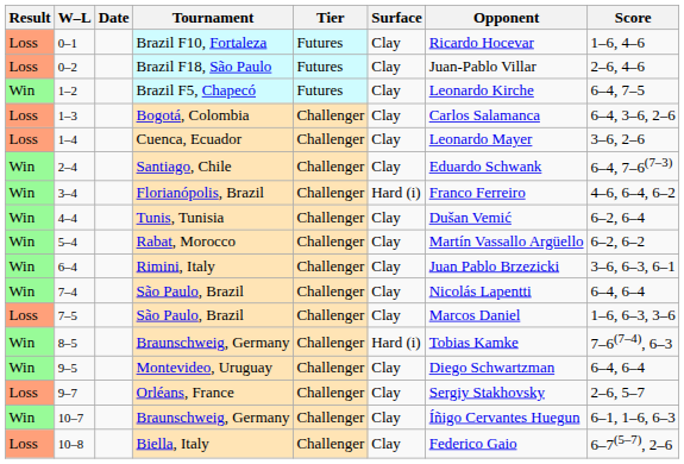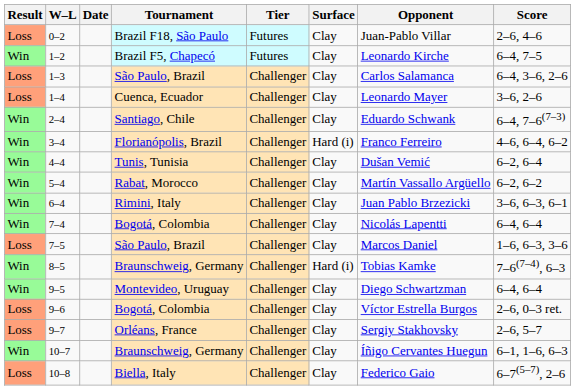- row: Loss | 0–1 | Brazil F10, Fortaleza | Futures | Clay | Ricardo Hocevar | 1–6, 4–6
1–3 | Tournament: Bogotá, Colombia -> São Paulo, Brazil
7–4 | Tournament: São Paulo, Brazil -> Bogotá, Colombia
+ row: Loss | 9–6 | Bogotá, Colombia | Challenger | Clay | Víctor Estrella Burgos | 2–6, 0–3 ret.
